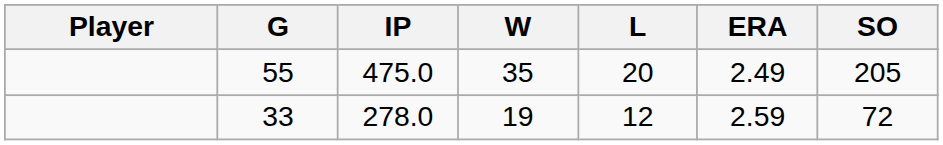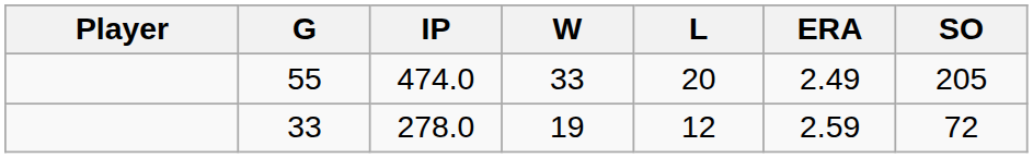55 | IP: 475.0 -> 474.0
55 | W: 35 -> 33
